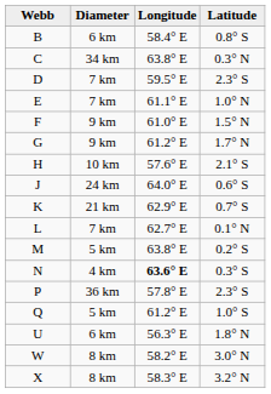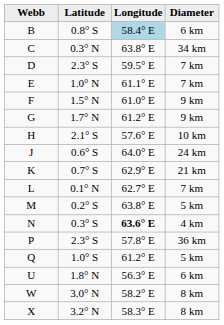columns swapped: Latitude <-> Diameter
B | Longitude: no background -> lightblue background
